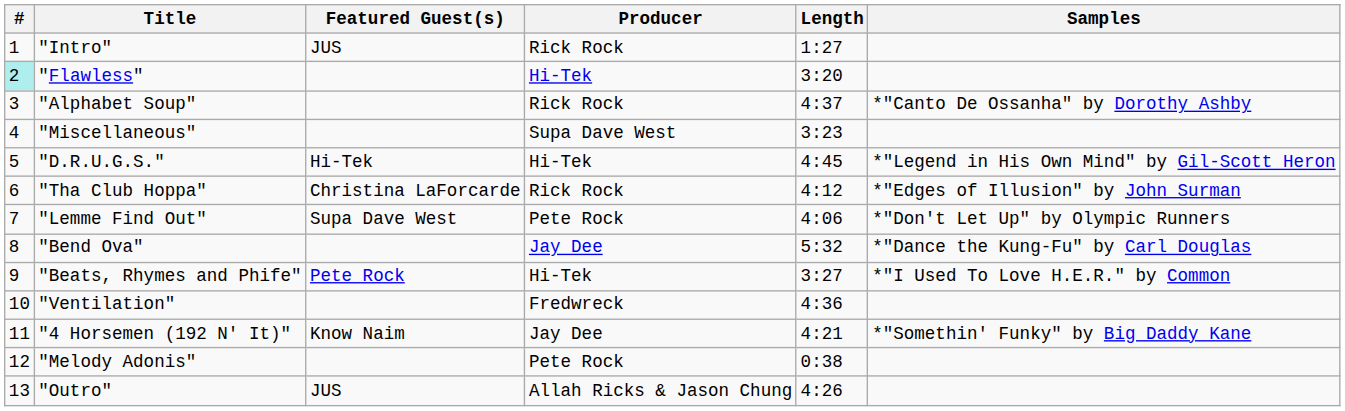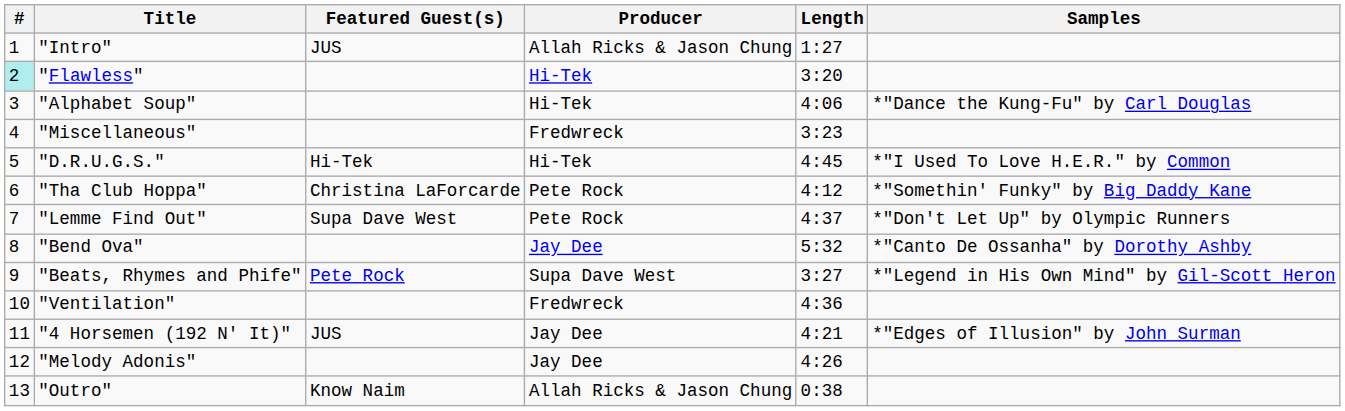"Intro" | Producer: Rick Rock -> Allah Ricks & Jason Chung
"Alphabet Soup" | Producer: Rick Rock -> Hi-Tek
"Alphabet Soup" | Length: 4:37 -> 4:06
"Alphabet Soup" | Samples: *"Canto De Ossanha" by Dorothy Ashby -> *"Dance the Kung-Fu" by Carl Douglas
"Miscellaneous" | Producer: Supa Dave West -> Fredwreck
"D.R.U.G.S." | Samples: *"Legend in His Own Mind" by Gil-Scott Heron -> *"I Used To Love H.E.R." by Common
"Tha Club Hoppa" | Producer: Rick Rock -> Pete Rock
"Tha Club Hoppa" | Samples: *"Edges of Illusion" by John Surman -> *"Somethin' Funky" by Big Daddy Kane
"Lemme Find Out" | Length: 4:06 -> 4:37
"Bend Ova" | Samples: *"Dance the Kung-Fu" by Carl Douglas -> *"Canto De Ossanha" by Dorothy Ashby
"Beats, Rhymes and Phife" | Producer: Hi-Tek -> Supa Dave West
"Beats, Rhymes and Phife" | Samples: *"I Used To Love H.E.R." by Common -> *"Legend in His Own Mind" by Gil-Scott Heron
"4 Horsemen (192 N' It)" | Featured Guest(s): Know Naim -> JUS
"4 Horsemen (192 N' It)" | Samples: *"Somethin' Funky" by Big Daddy Kane -> *"Edges of Illusion" by John Surman
"Melody Adonis" | Producer: Pete Rock -> Jay Dee
"Melody Adonis" | Length: 0:38 -> 4:26
"Outro" | Featured Guest(s): JUS -> Know Naim
"Outro" | Length: 4:26 -> 0:38
